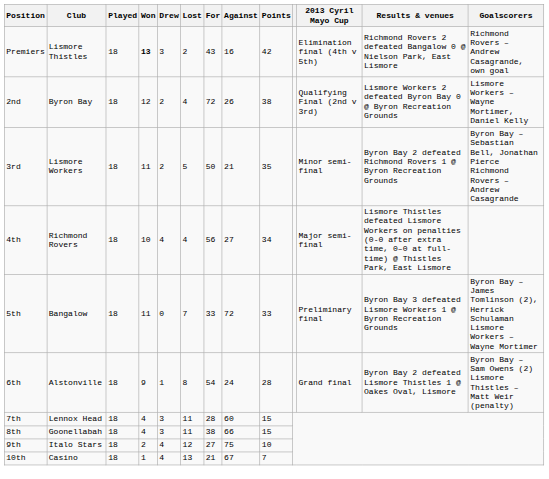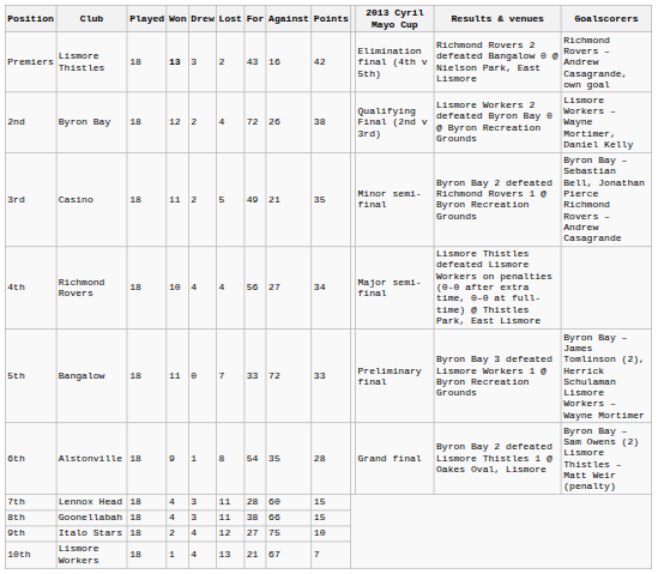3rd | Club: Lismore Workers -> Casino
3rd | For: 50 -> 49
6th | Against: 24 -> 35
10th | Club: Casino -> Lismore Workers
